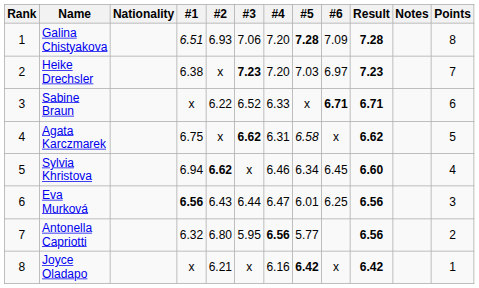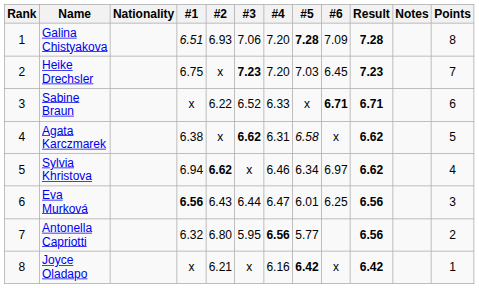Heike Drechsler | #1: 6.38 -> 6.75
Heike Drechsler | #6: 6.97 -> 6.45
Agata Karczmarek | #1: 6.75 -> 6.38
Sylvia Khristova | #6: 6.45 -> 6.97
Sylvia Khristova | Result: 6.60 -> 6.62
